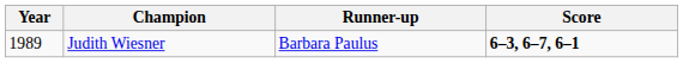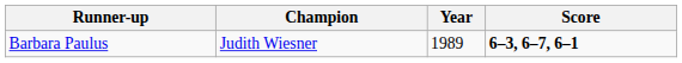columns swapped: Year <-> Runner-up
